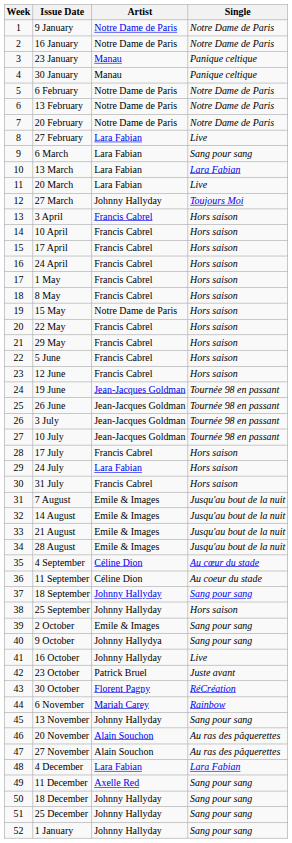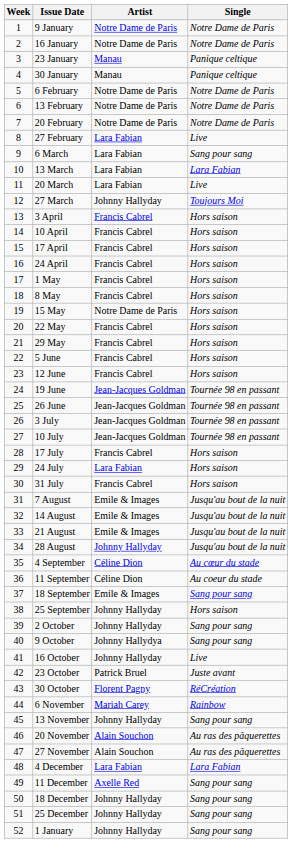28 August | Artist: Emile & Images -> Johnny Hallyday
18 September | Artist: Johnny Hallyday -> Emile & Images
2 October | Artist: Emile & Images -> Johnny Hallyday
